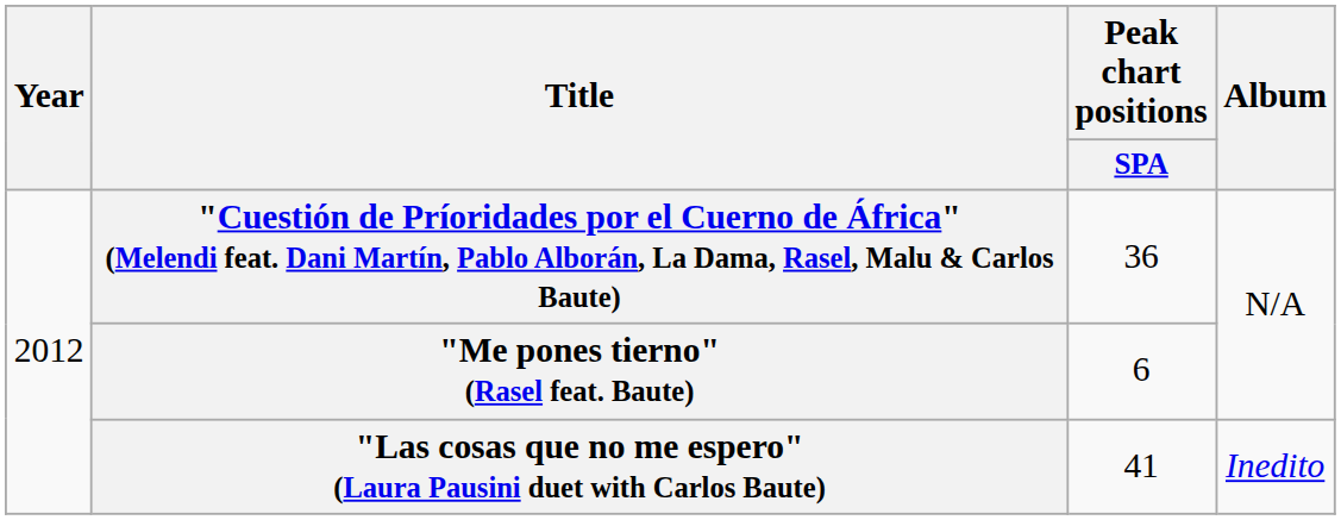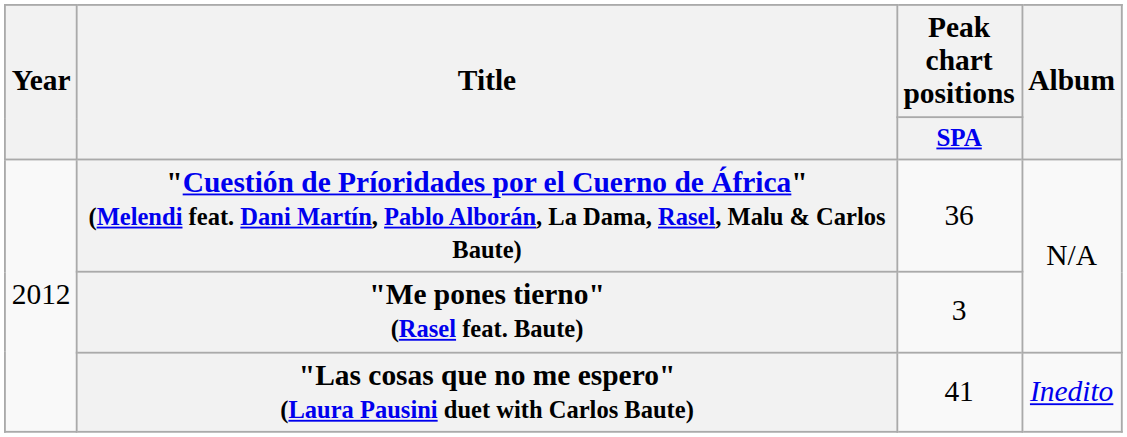"Me pones tierno" (Rasel feat. Baute) | Peak chart positions / SPA: 6 -> 3
